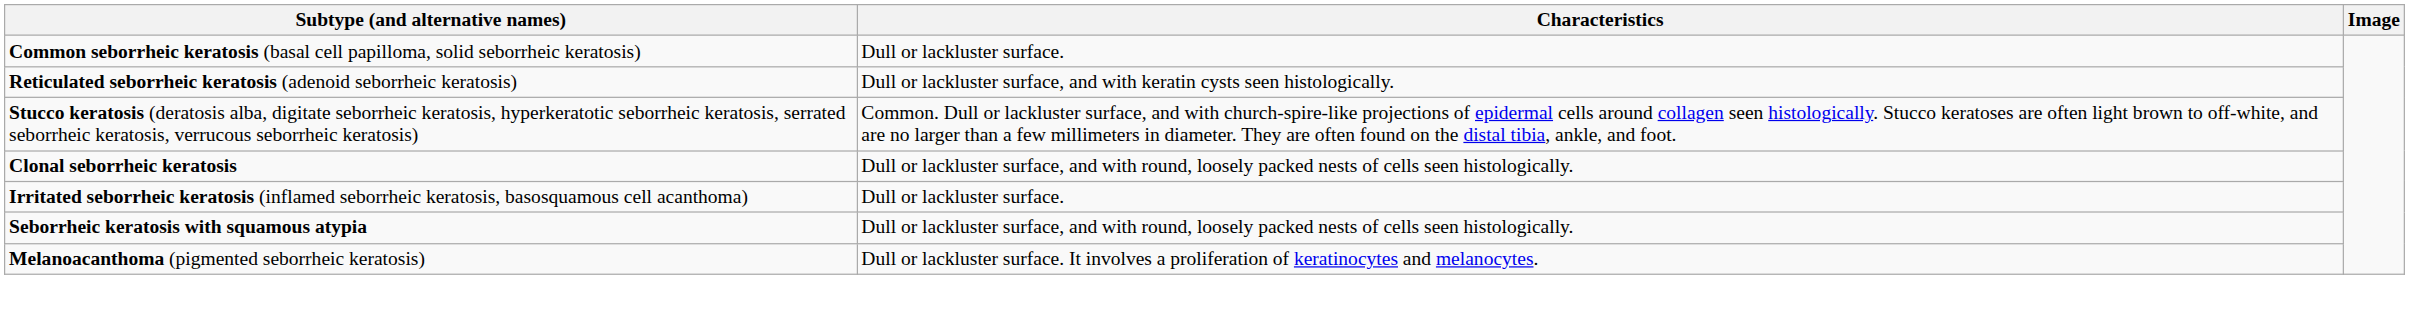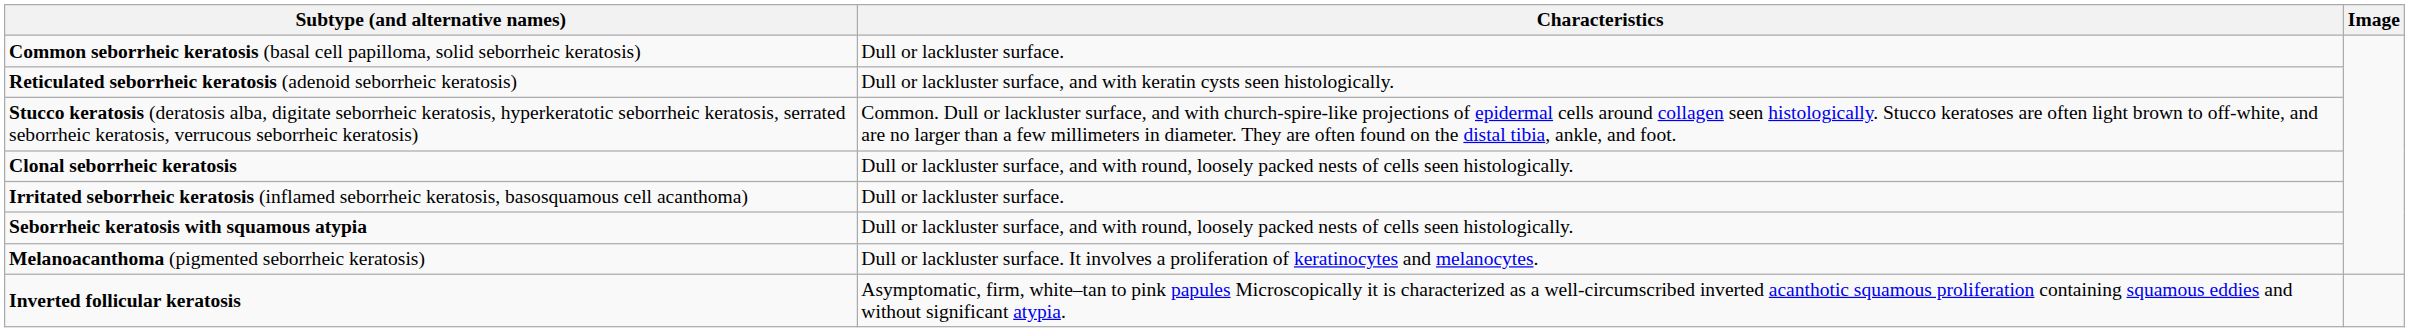+ row: Inverted follicular keratosis | Asymptomatic, firm, white–tan to pink papules Microscopically it is characterized as a well-circumscribed inverted acanthotic squamous proliferation containing squamous eddies and without significant atypia.
